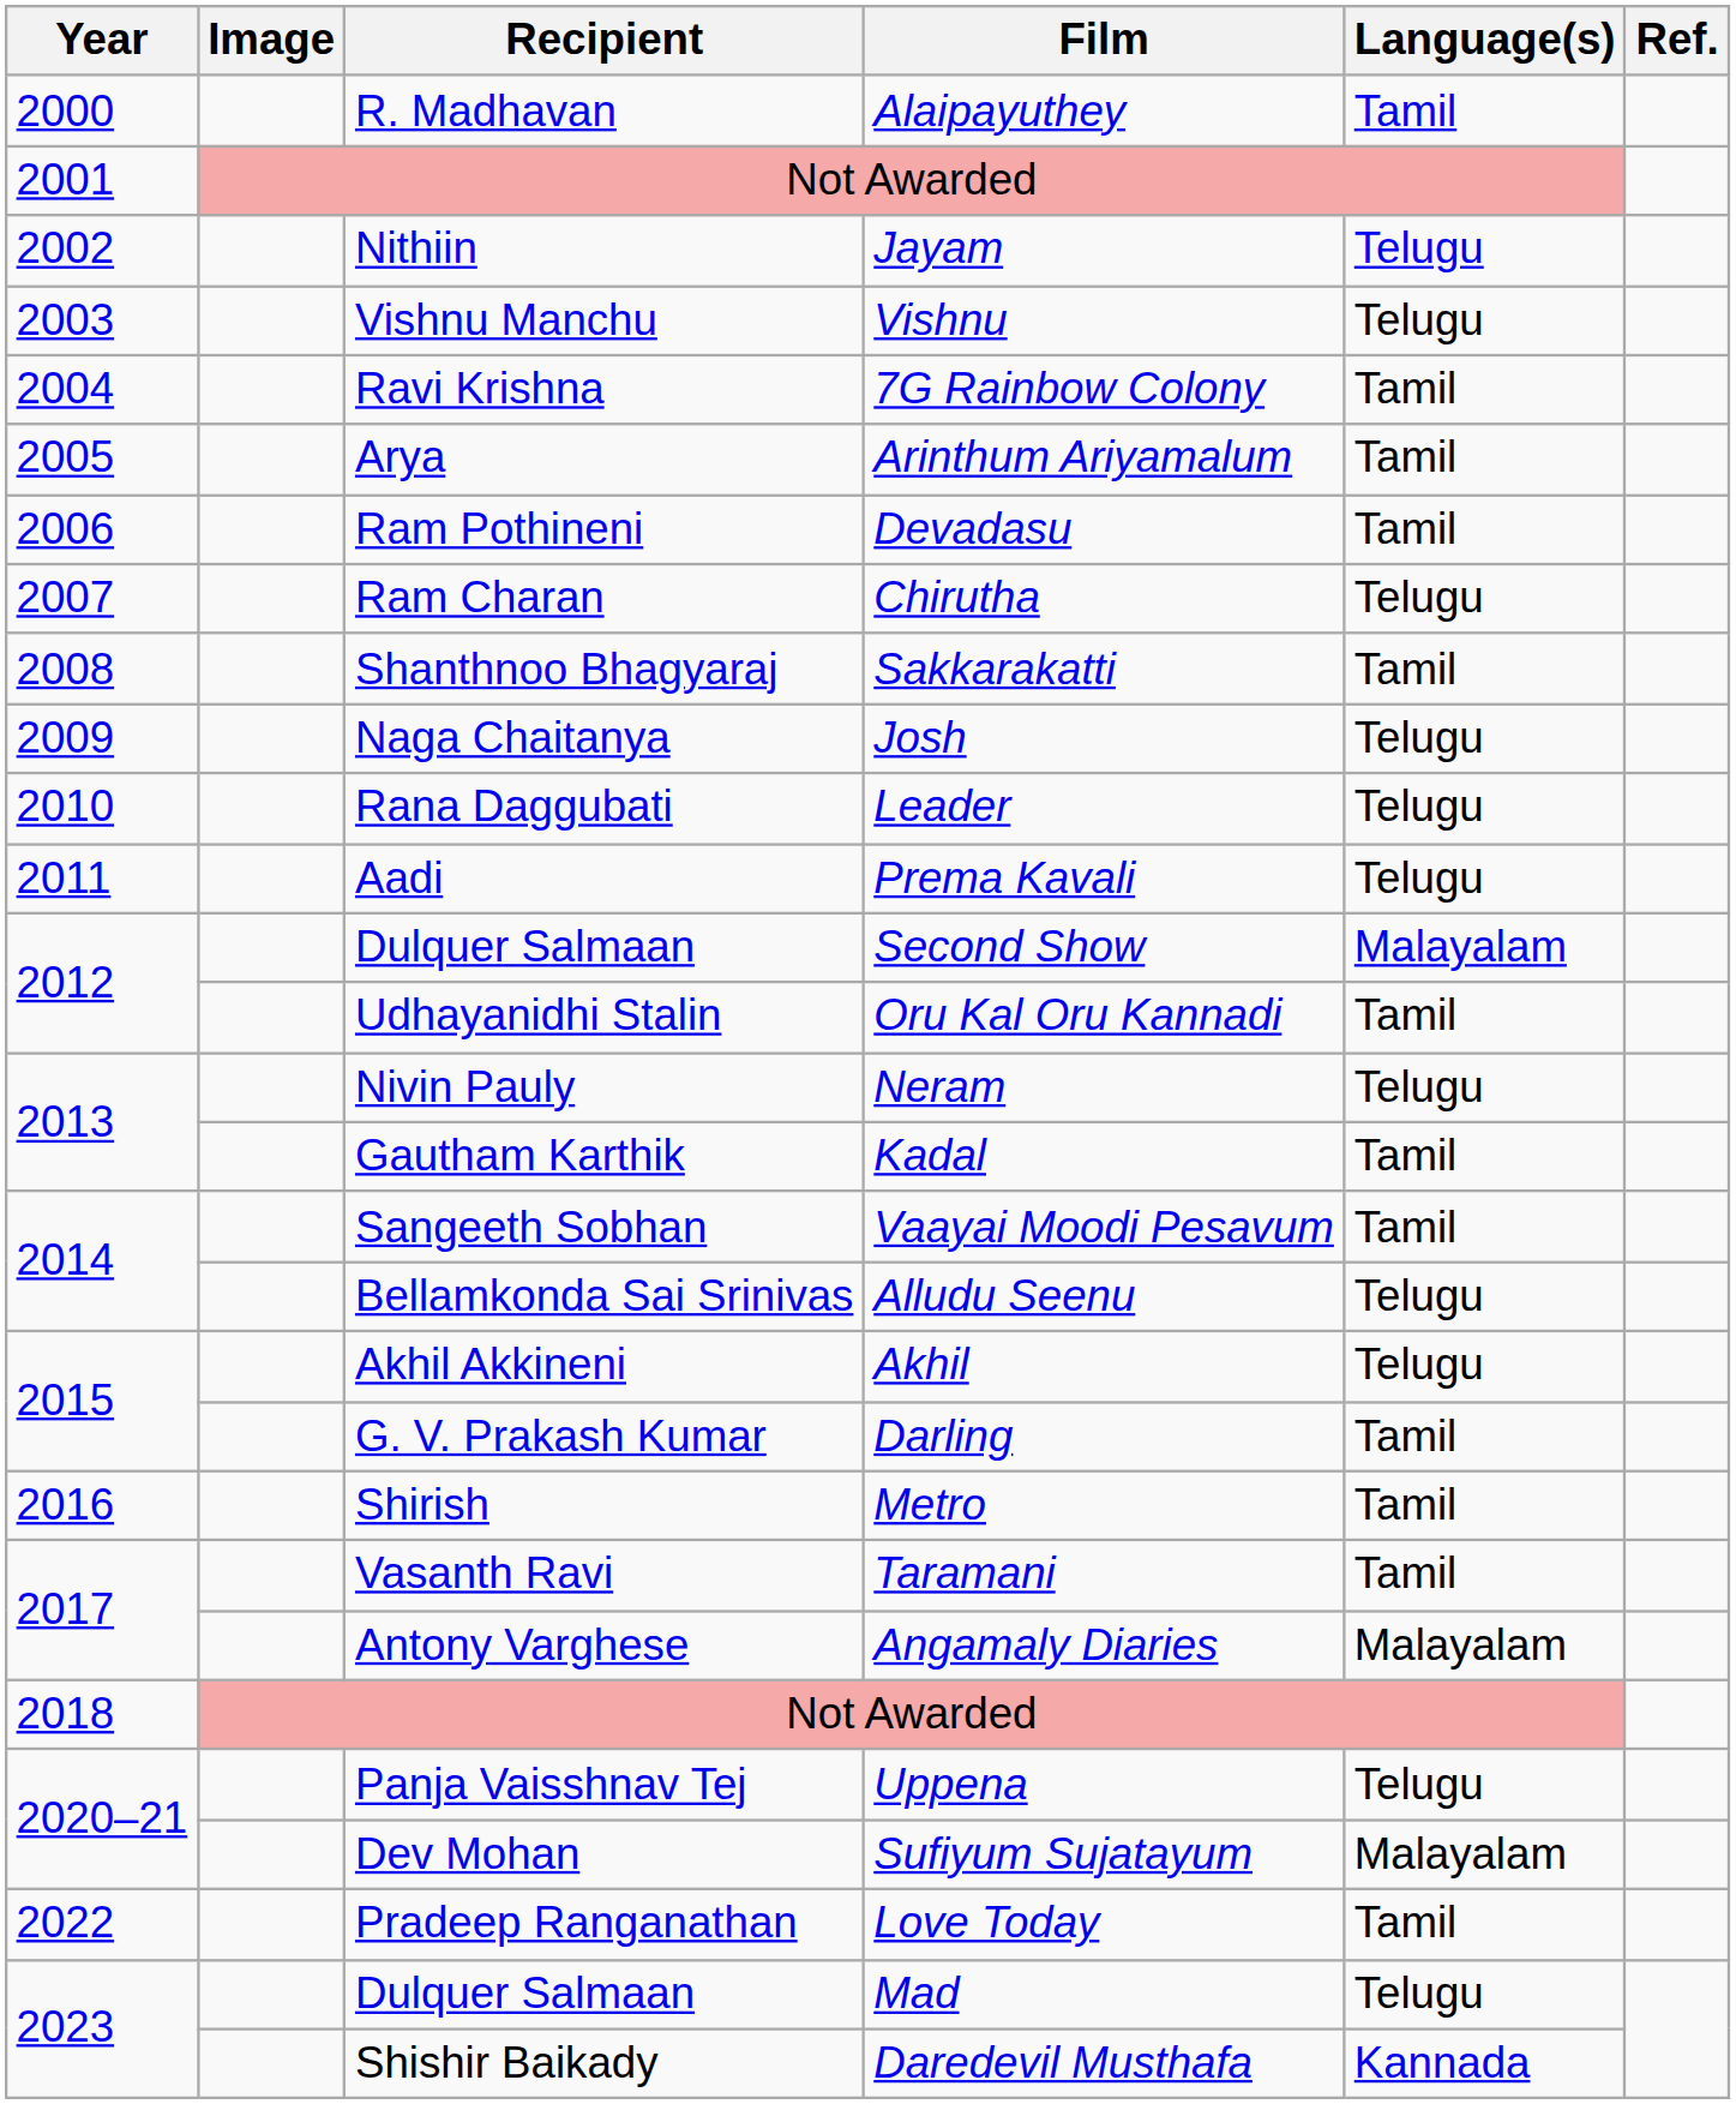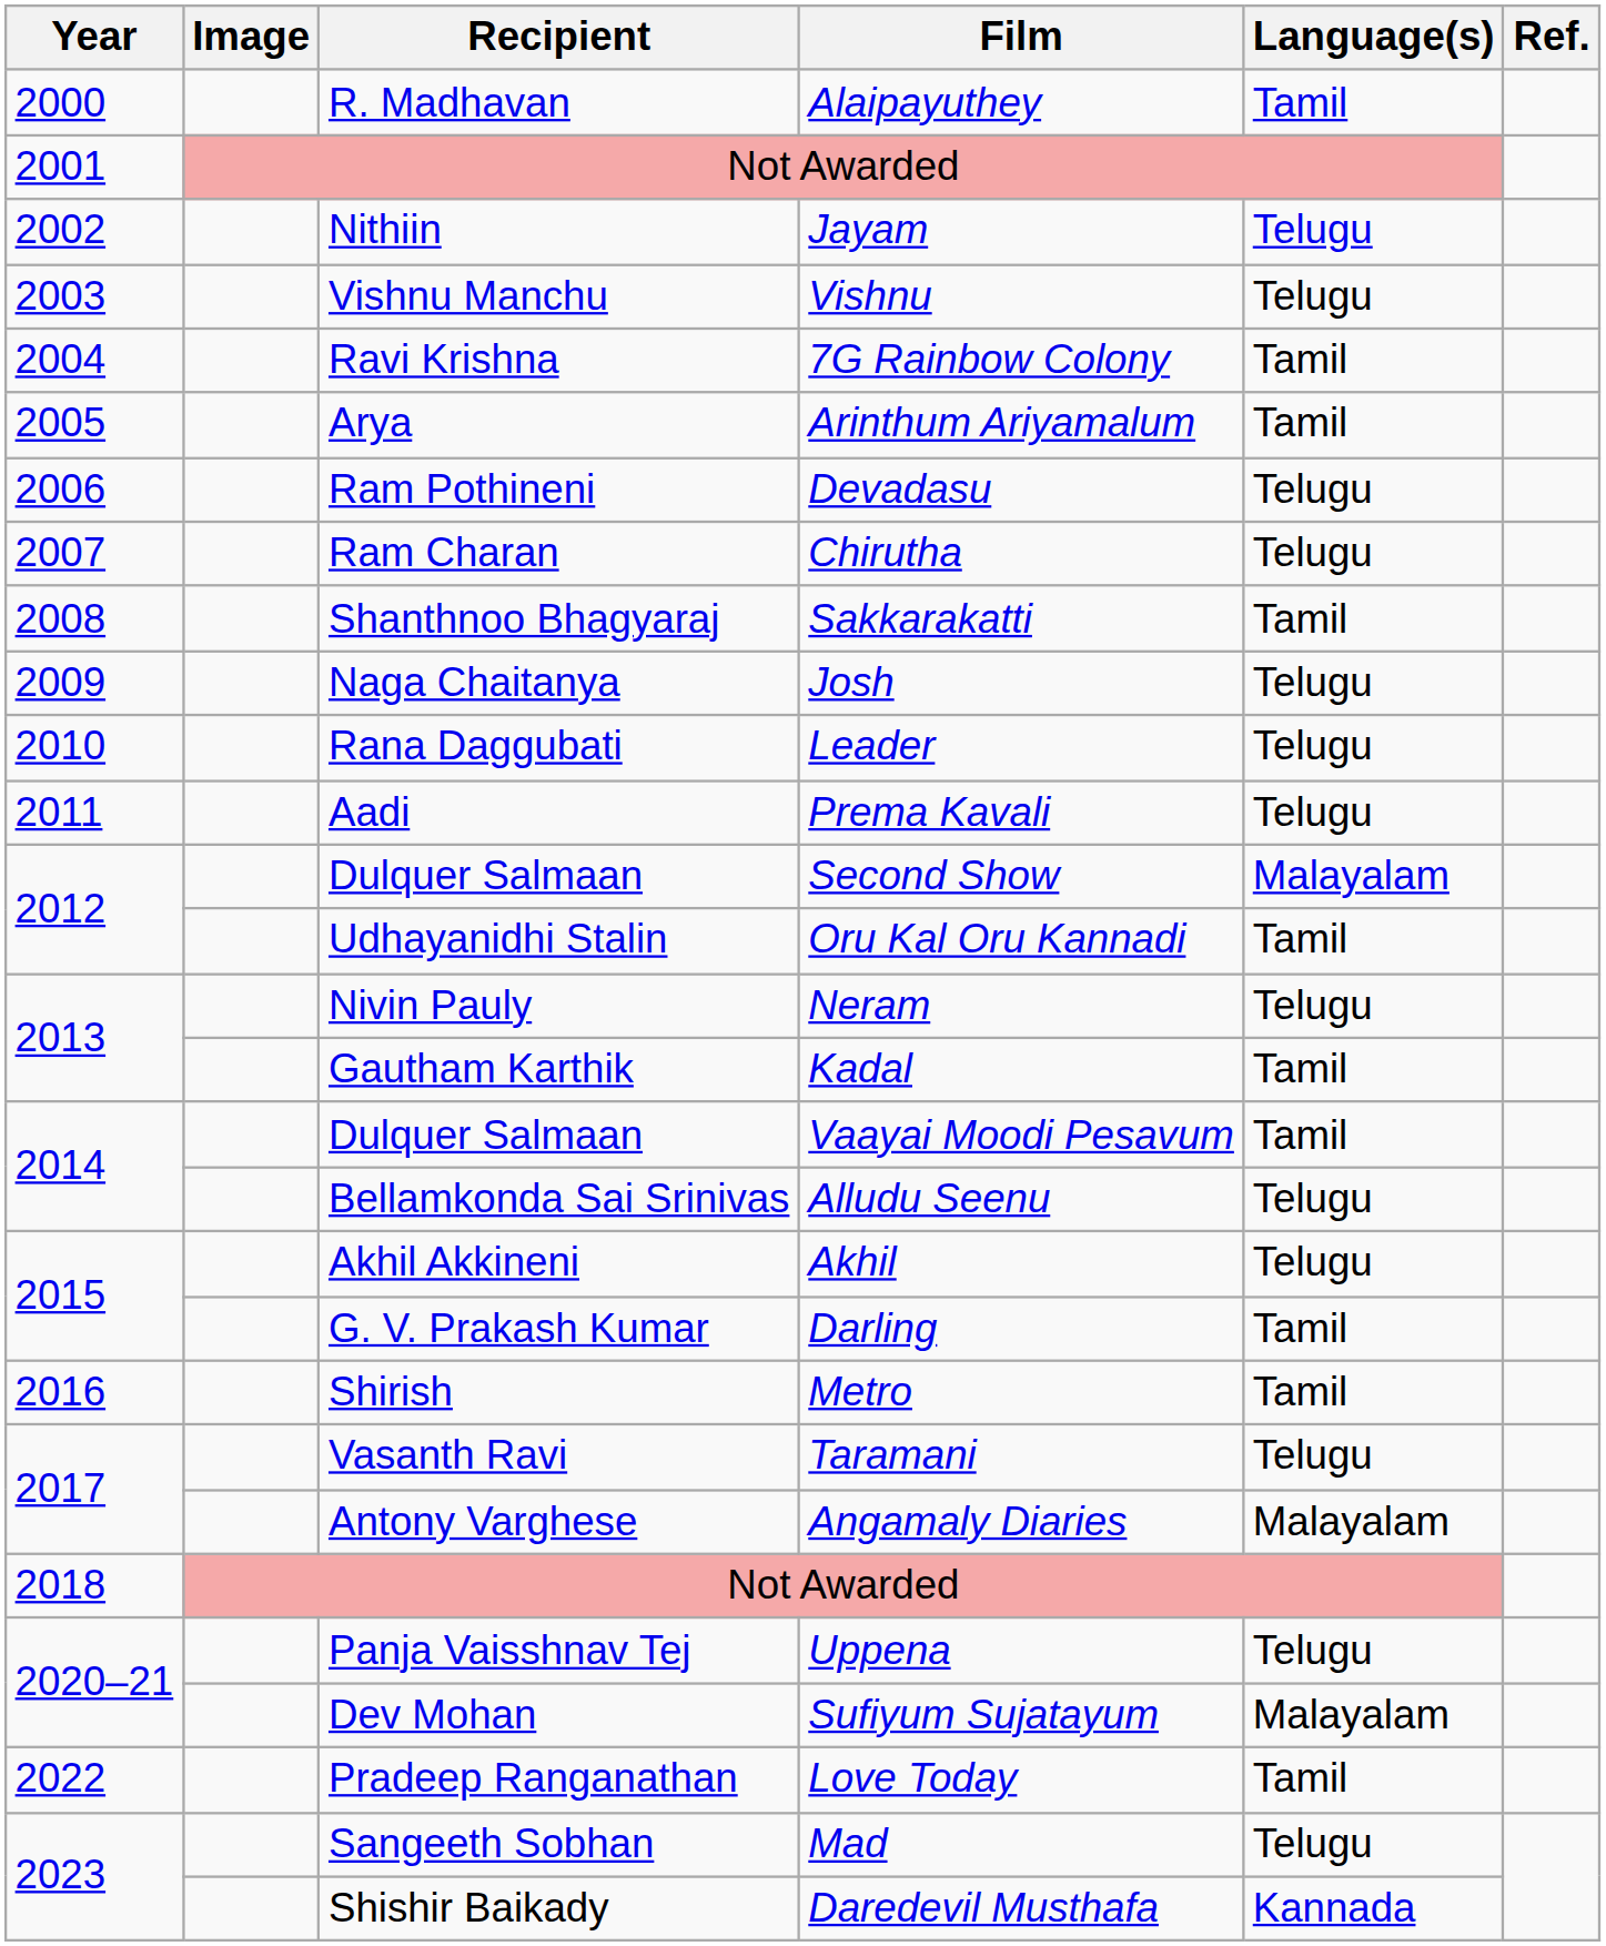Devadasu | Language(s): Tamil -> Telugu
Vaayai Moodi Pesavum | Recipient: Sangeeth Sobhan -> Dulquer Salmaan
Taramani | Language(s): Tamil -> Telugu
Mad | Recipient: Dulquer Salmaan -> Sangeeth Sobhan
